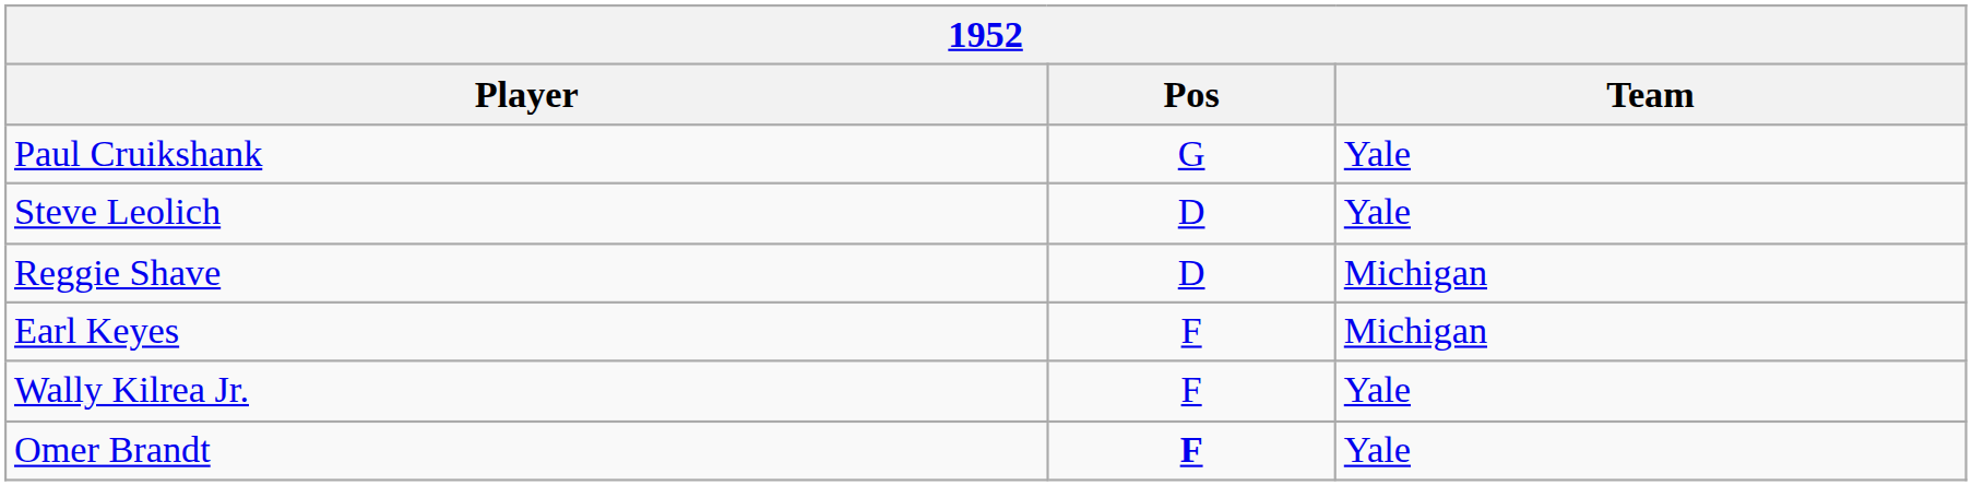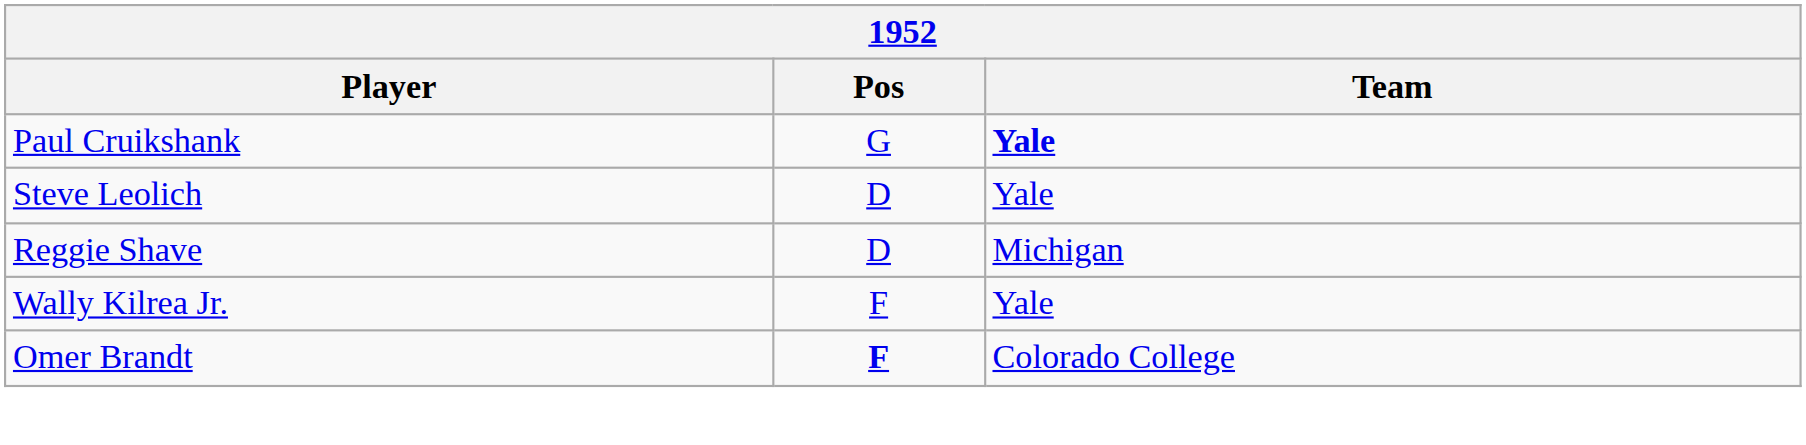Paul Cruikshank | Team: normal -> bold
- row: Earl Keyes | F | Michigan
Omer Brandt | Team: Yale -> Colorado College
